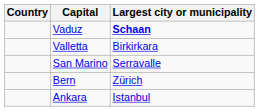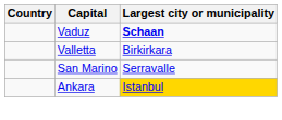- row: Bern | Zürich
Ankara | Largest city or municipality: no background -> gold background
